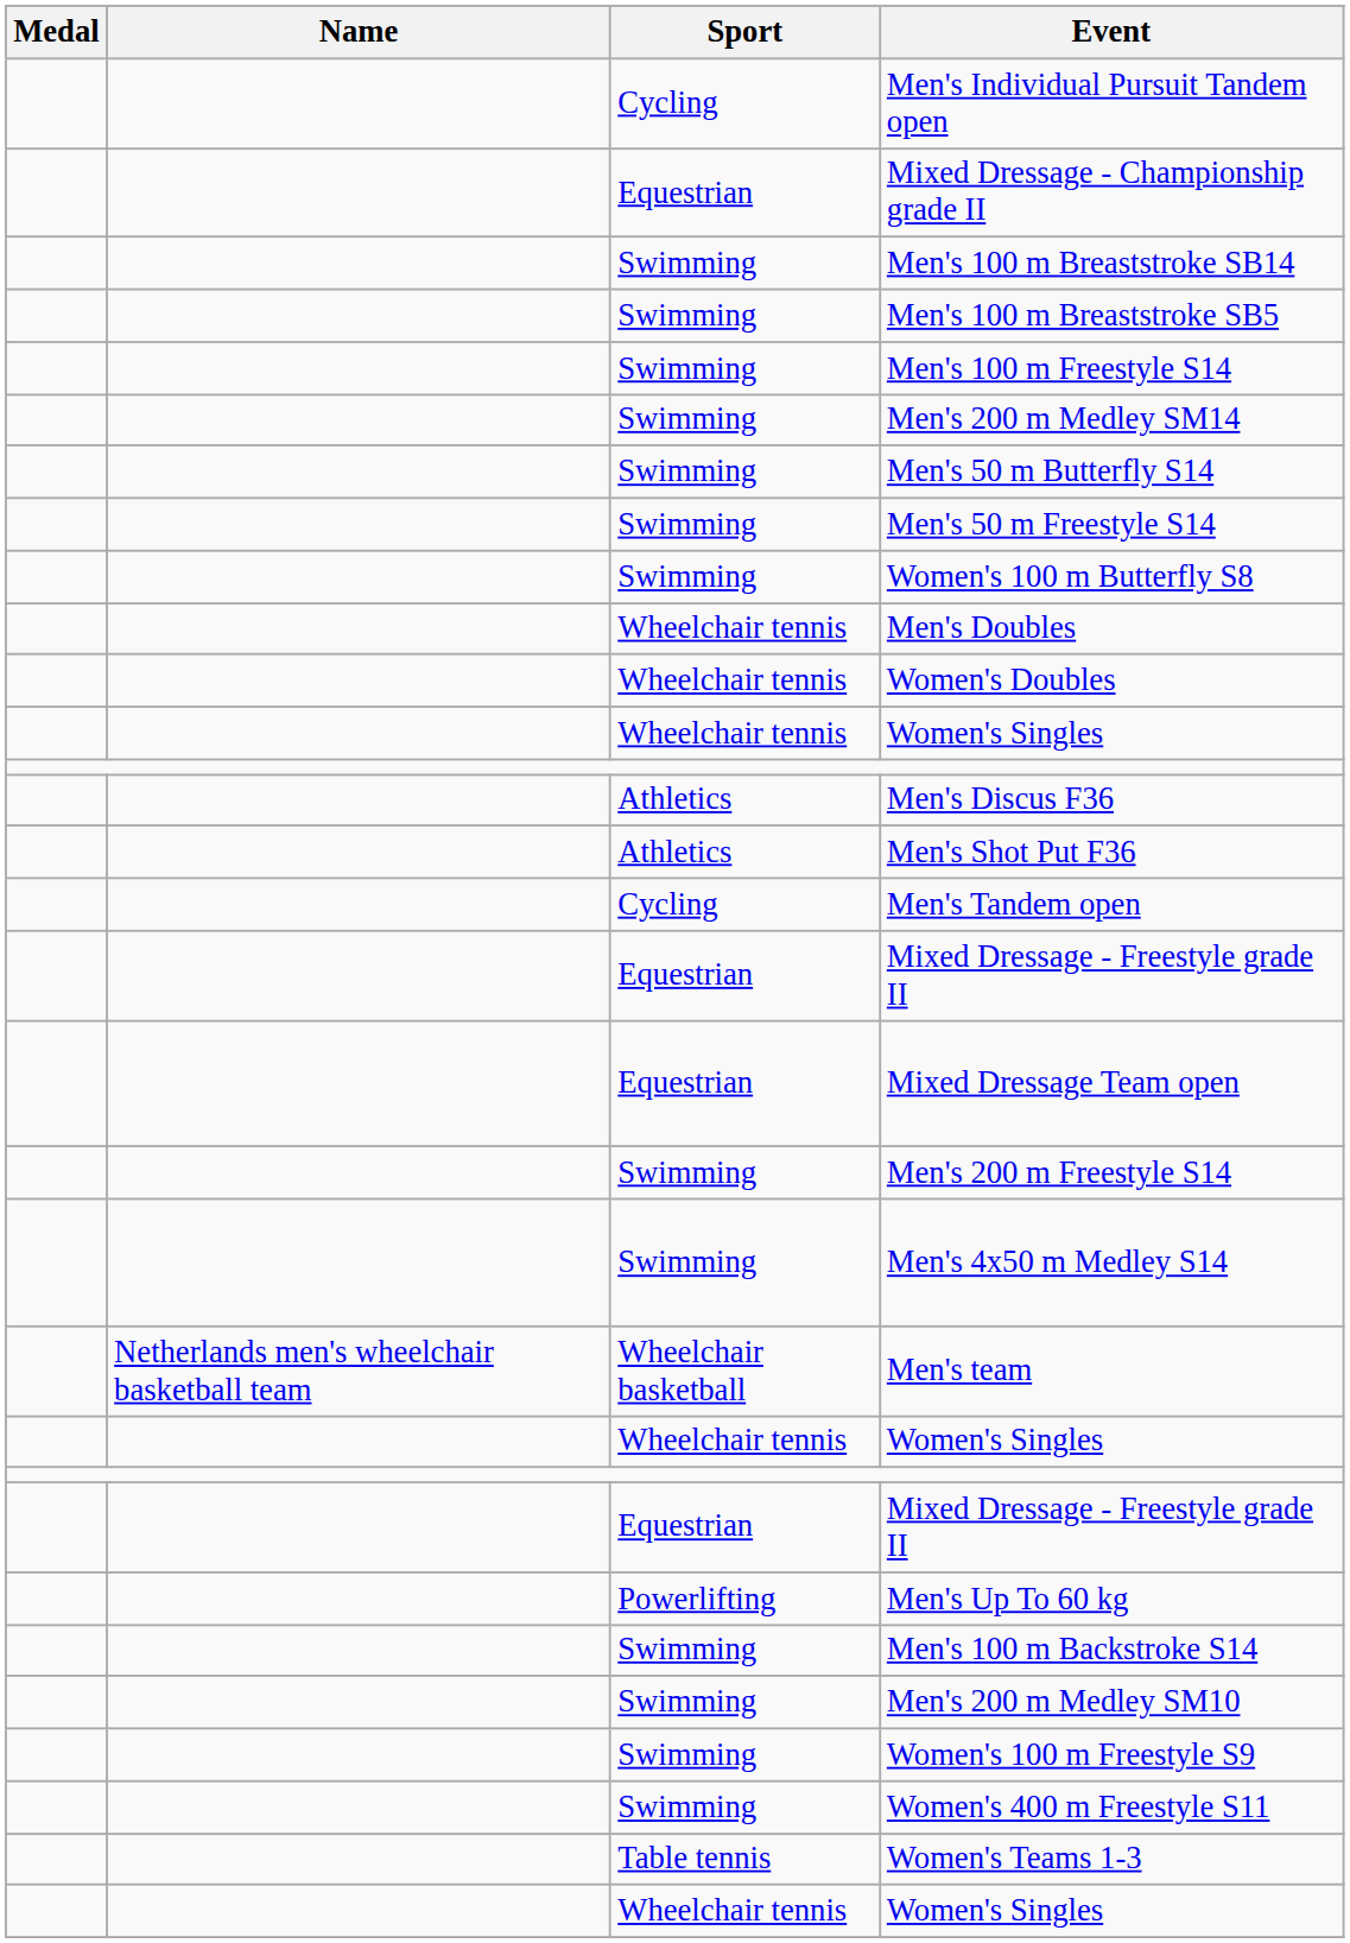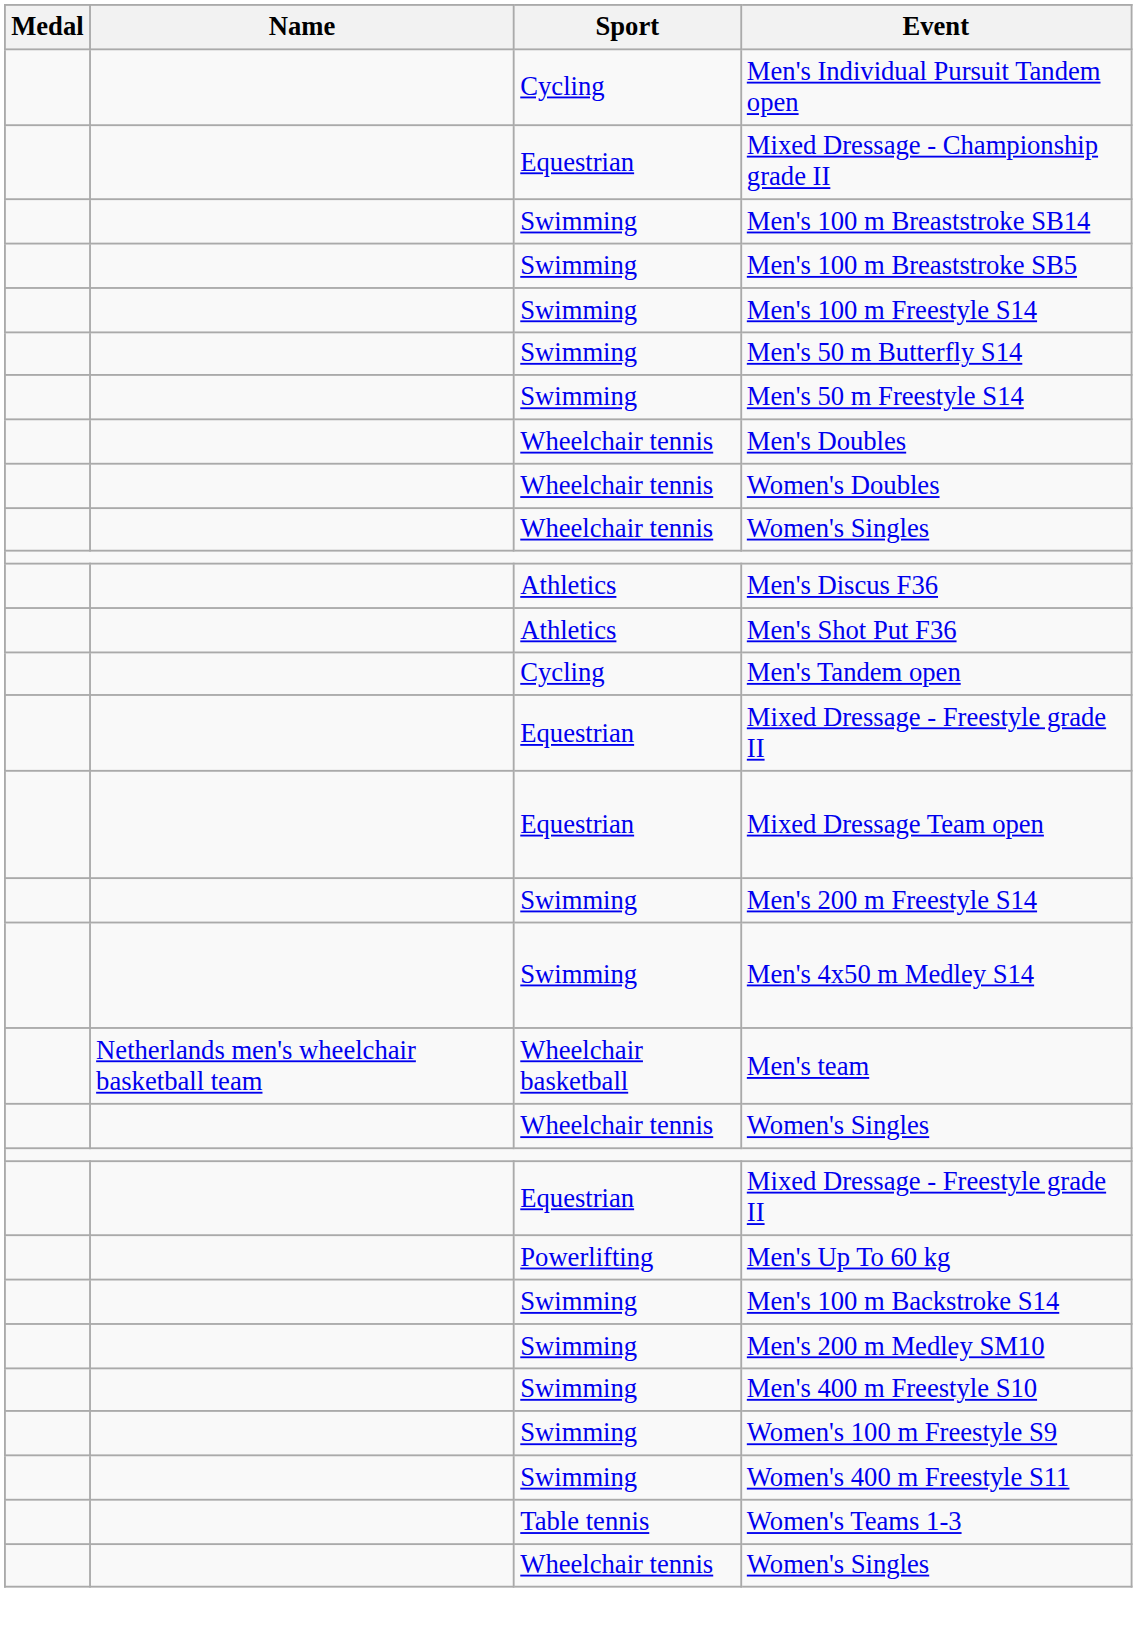- row: Swimming | Men's 200 m Medley SM14
- row: Swimming | Women's 100 m Butterfly S8
+ row: Swimming | Men's 400 m Freestyle S10
